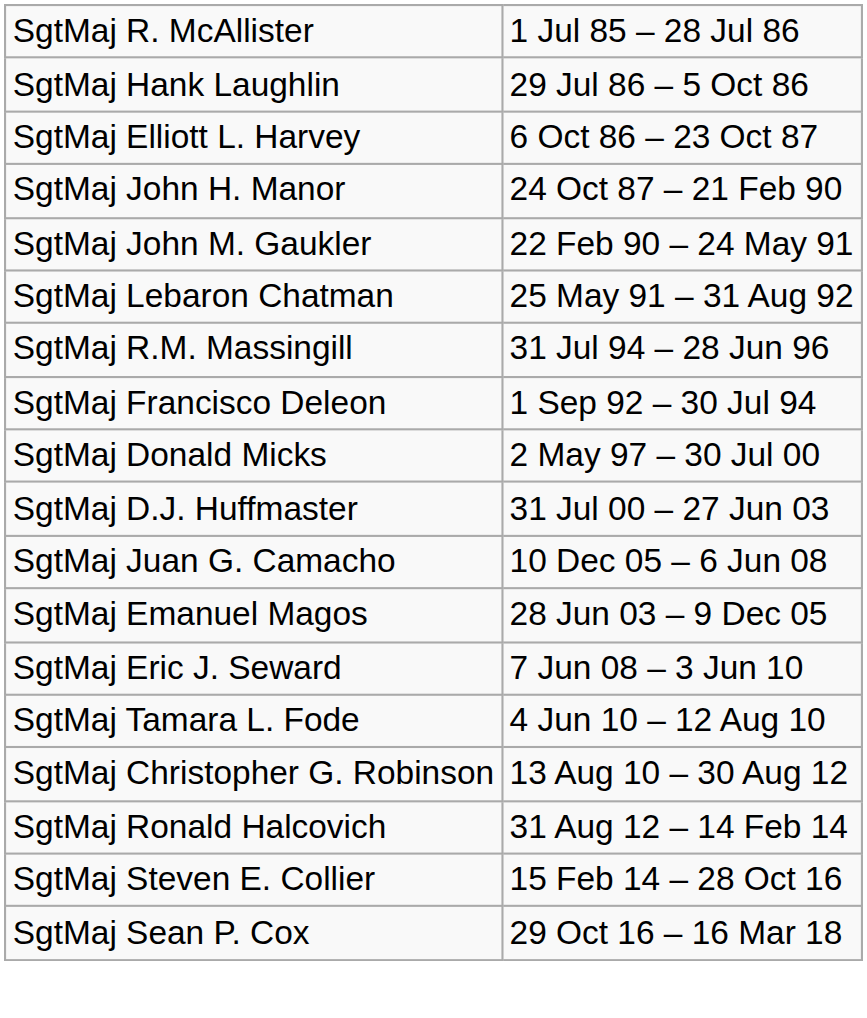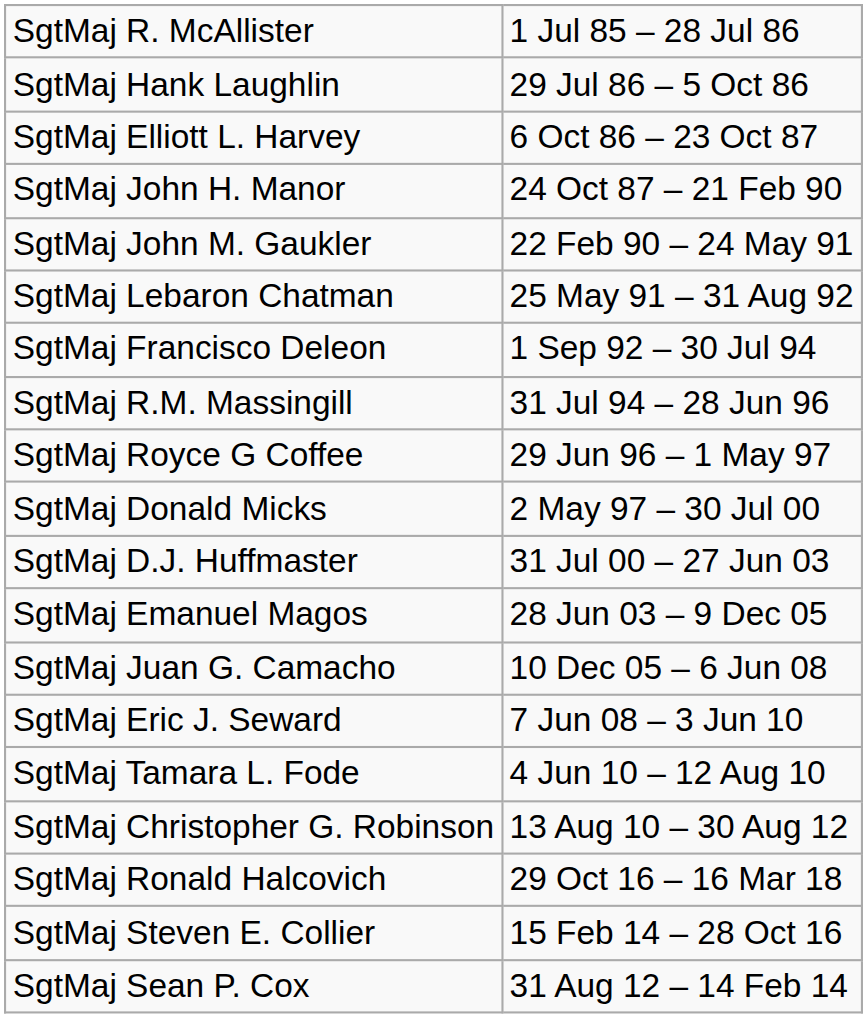rows swapped: SgtMaj Francisco Deleon <-> SgtMaj R.M. Massingill
+ row: SgtMaj Royce G Coffee | 29 Jun 96 – 1 May 97
rows swapped: SgtMaj Emanuel Magos <-> SgtMaj Juan G. Camacho
SgtMaj Ronald Halcovich | column 2: 31 Aug 12 – 14 Feb 14 -> 29 Oct 16 – 16 Mar 18
SgtMaj Sean P. Cox | column 2: 29 Oct 16 – 16 Mar 18 -> 31 Aug 12 – 14 Feb 14
